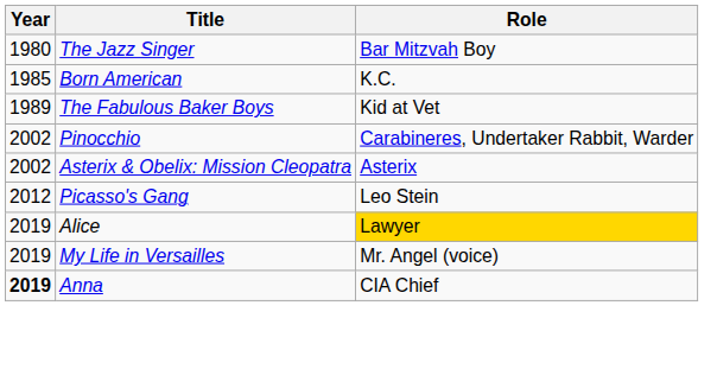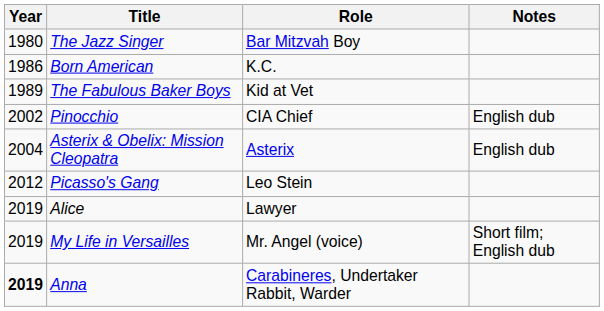+ column: Notes | English dub | English dub | Short film; English dub
Born American | Year: 1985 -> 1986
Pinocchio | Role: Carabineres, Undertaker Rabbit, Warder -> CIA Chief
Asterix & Obelix: Mission Cleopatra | Year: 2002 -> 2004
Alice | Role: gold background -> no background
Anna | Role: CIA Chief -> Carabineres, Undertaker Rabbit, Warder
